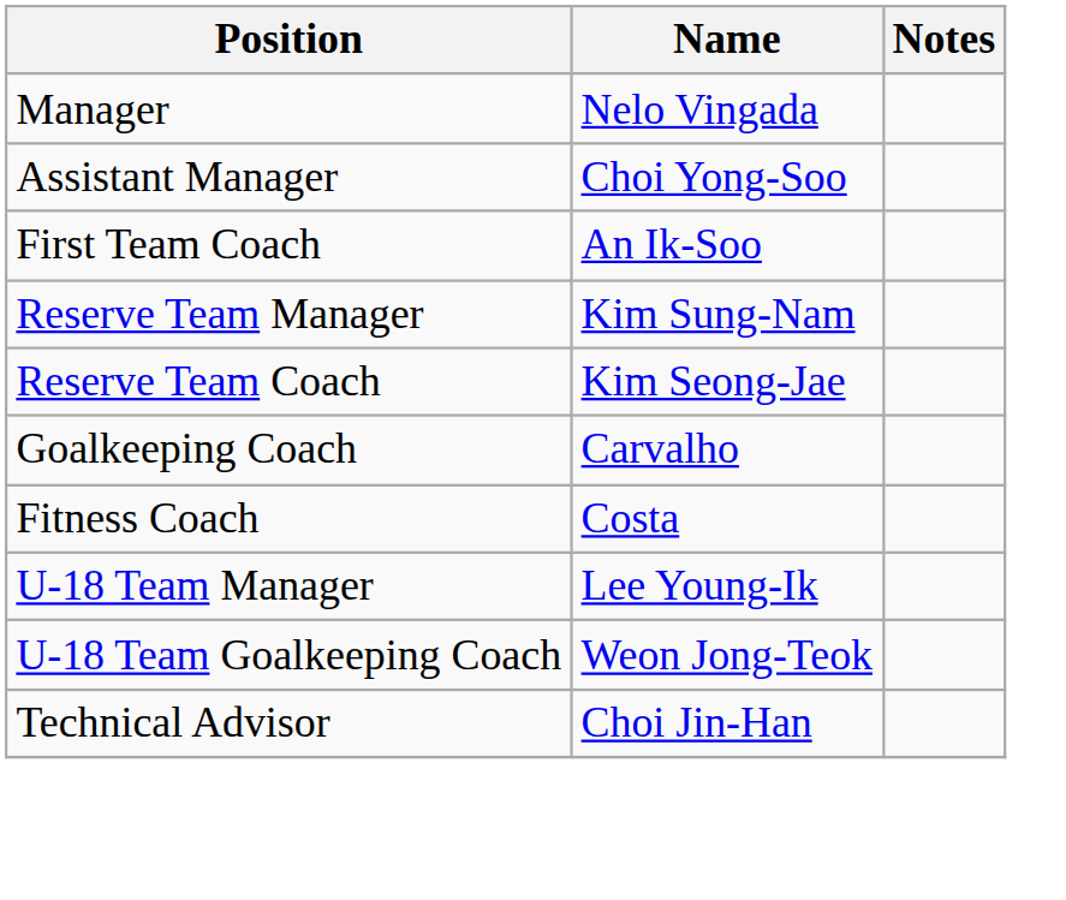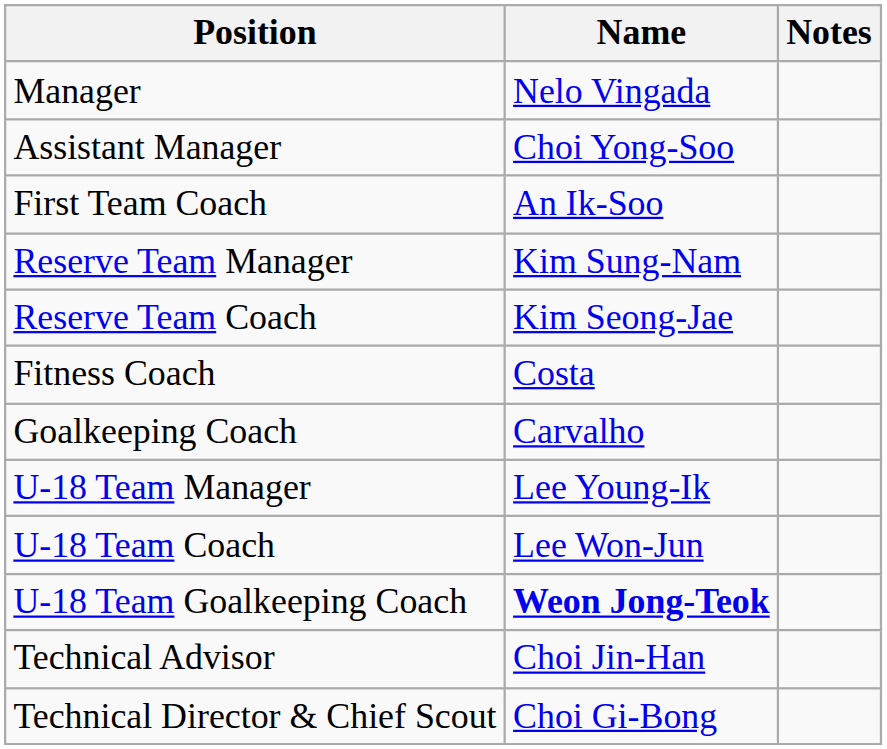rows swapped: Goalkeeping Coach <-> Fitness Coach
+ row: U-18 Team Coach | Lee Won-Jun
U-18 Team Goalkeeping Coach | Name: normal -> bold
+ row: Technical Director & Chief Scout | Choi Gi-Bong
